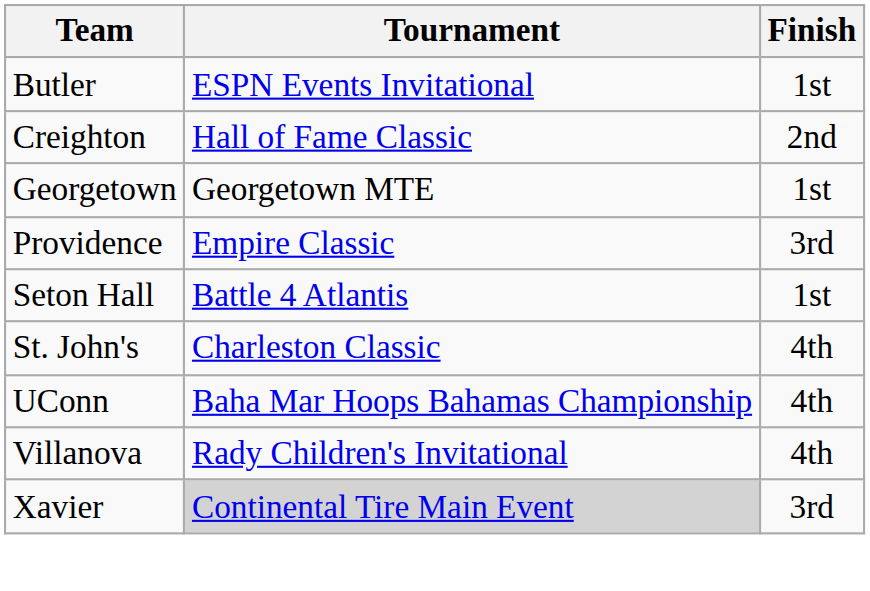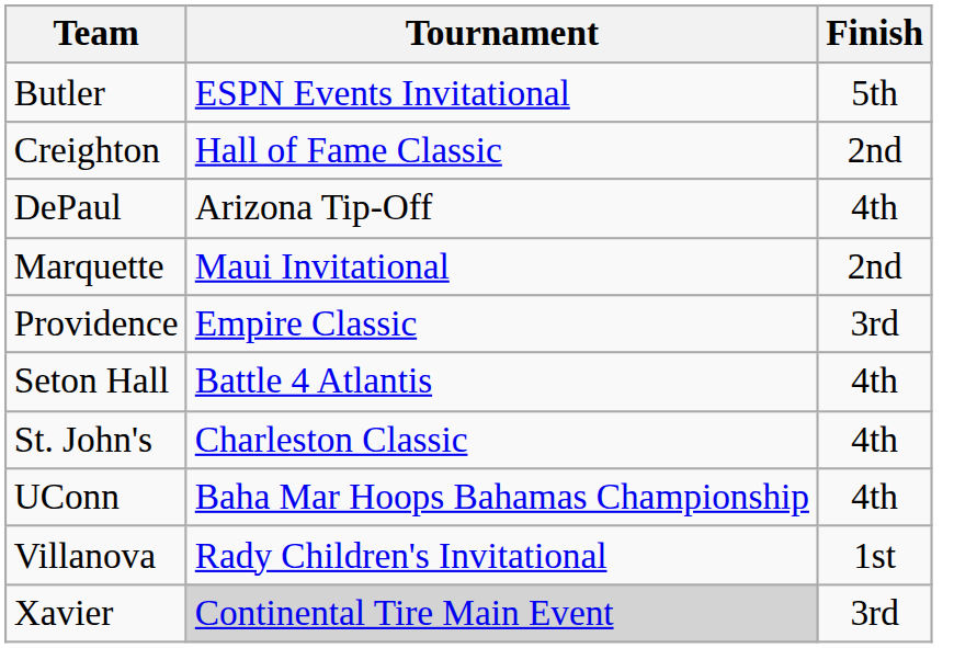Butler | Finish: 1st -> 5th
+ row: DePaul | Arizona Tip-Off | 4th
- row: Georgetown | Georgetown MTE | 1st
+ row: Marquette | Maui Invitational | 2nd
Seton Hall | Finish: 1st -> 4th
Villanova | Finish: 4th -> 1st
